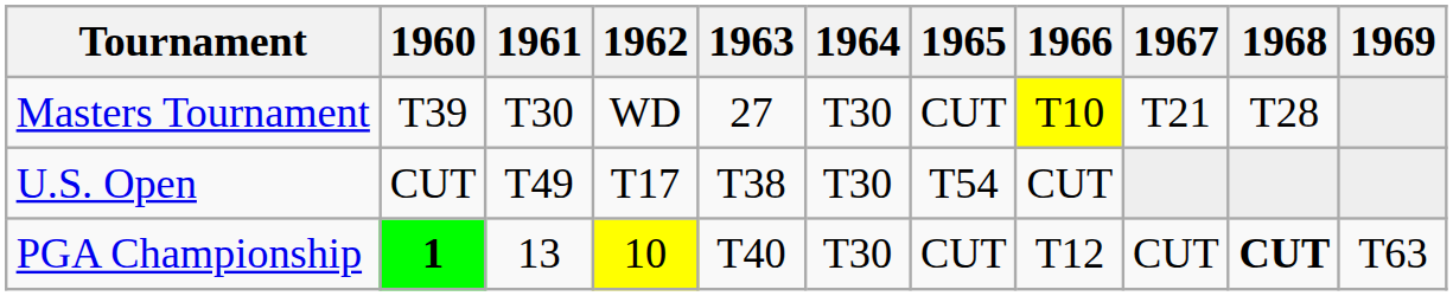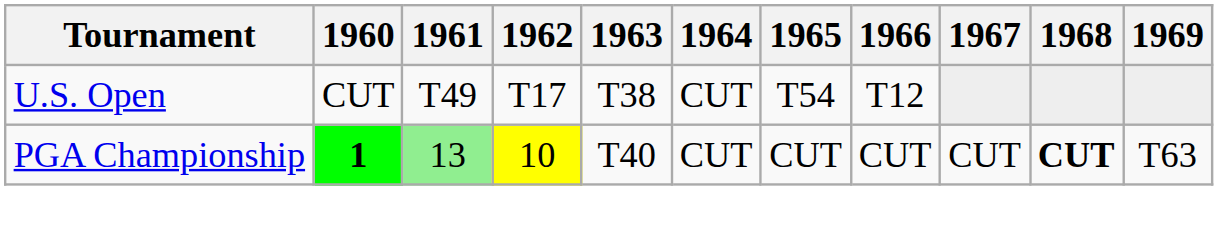- row: Masters Tournament | T39 | T30 | WD | 27 | T30 | CUT | T10 | T21 | T28
U.S. Open | 1964: T30 -> CUT
U.S. Open | 1966: CUT -> T12
PGA Championship | 1961: no background -> lightgreen background
PGA Championship | 1964: T30 -> CUT
PGA Championship | 1966: T12 -> CUT
